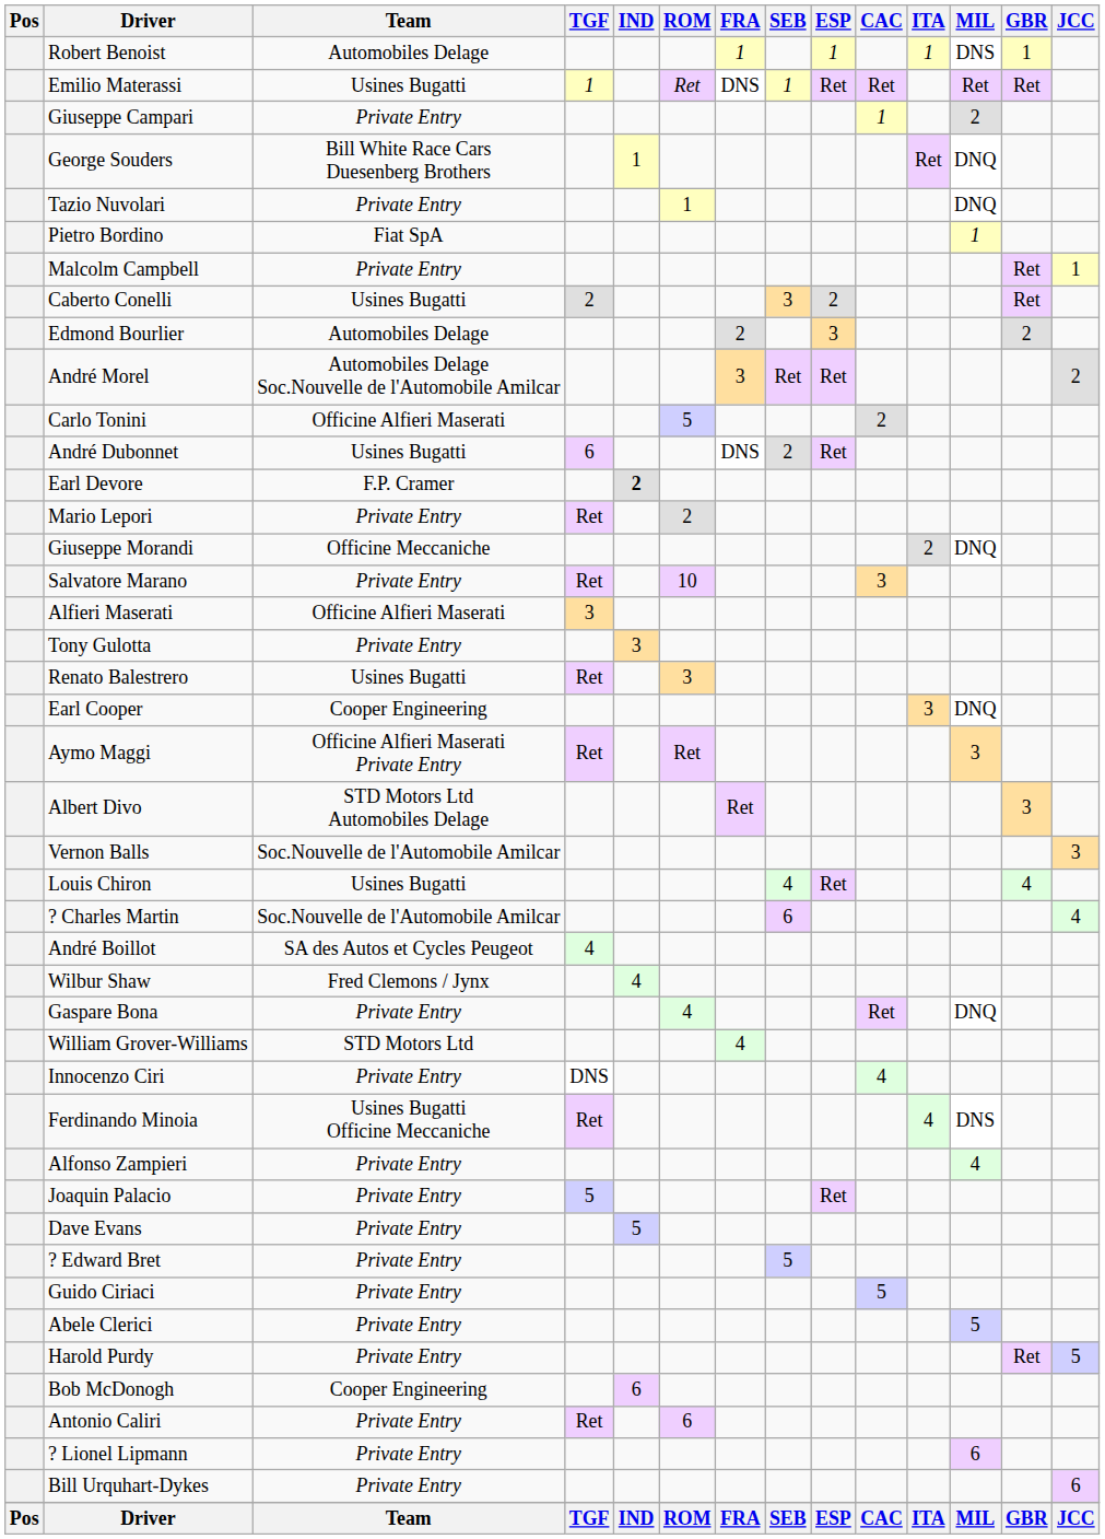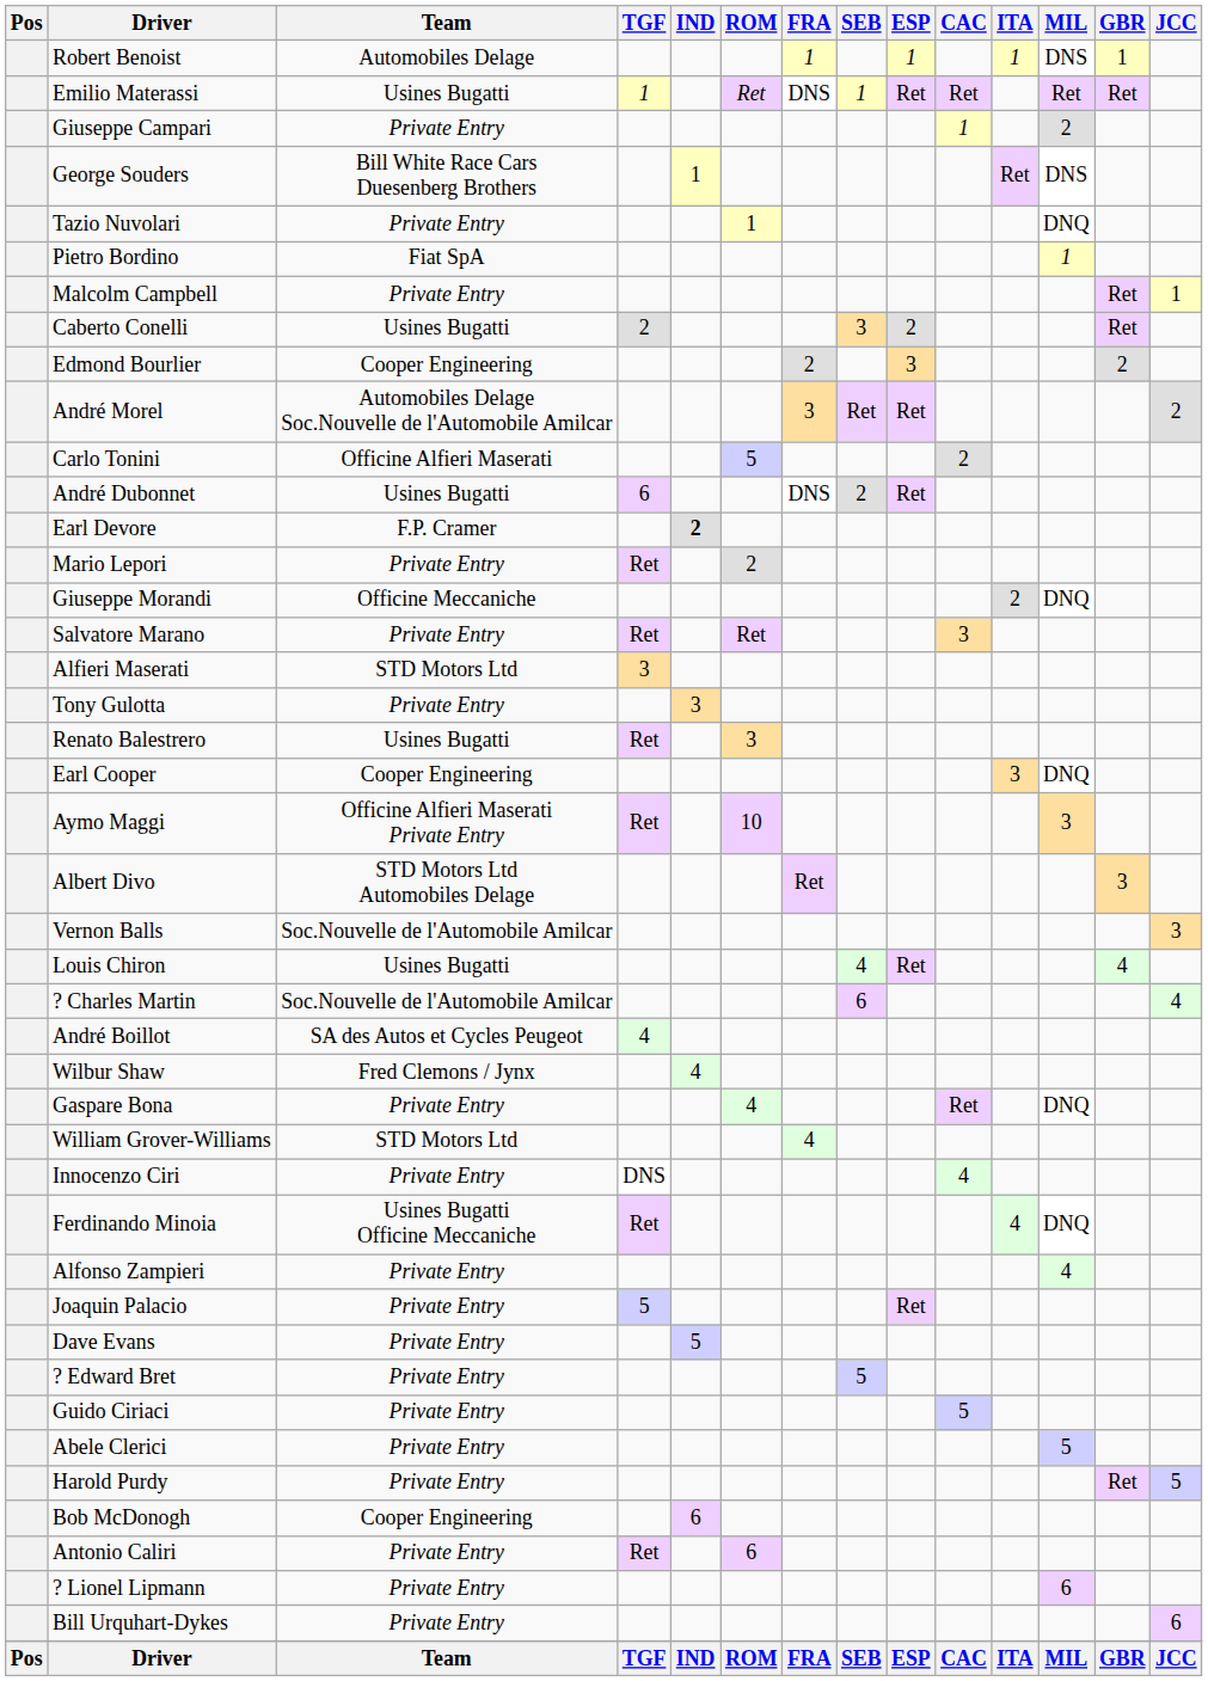George Souders | MIL: DNQ -> DNS
Edmond Bourlier | Team: Automobiles Delage -> Cooper Engineering
Salvatore Marano | ROM: 10 -> Ret
Alfieri Maserati | Team: Officine Alfieri Maserati -> STD Motors Ltd
Aymo Maggi | ROM: Ret -> 10
Ferdinando Minoia | MIL: DNS -> DNQ
